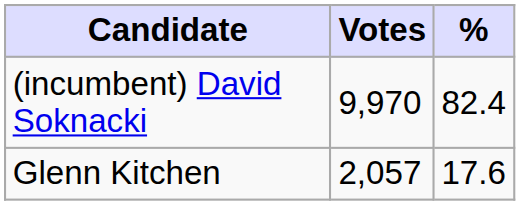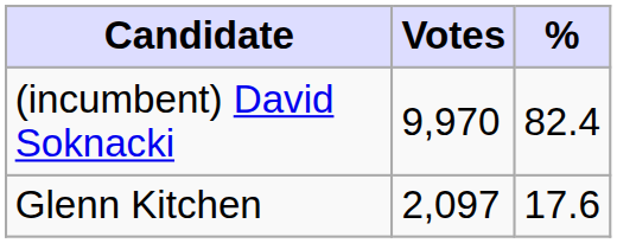Glenn Kitchen | Votes: 2,057 -> 2,097
